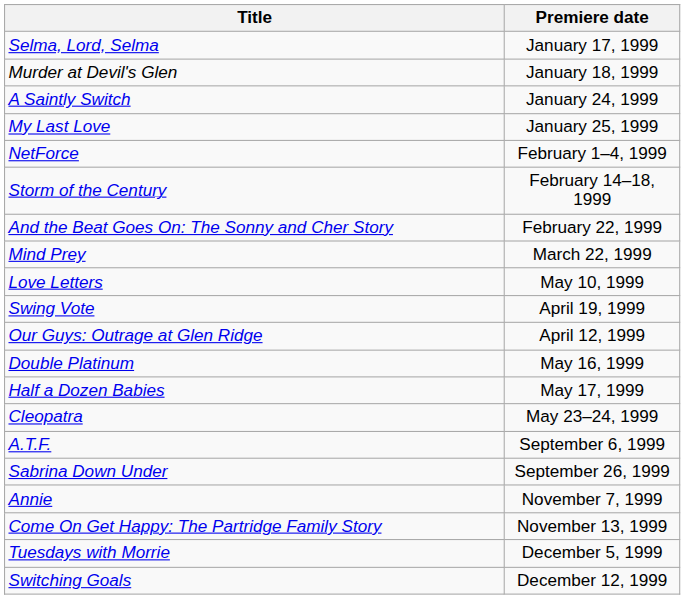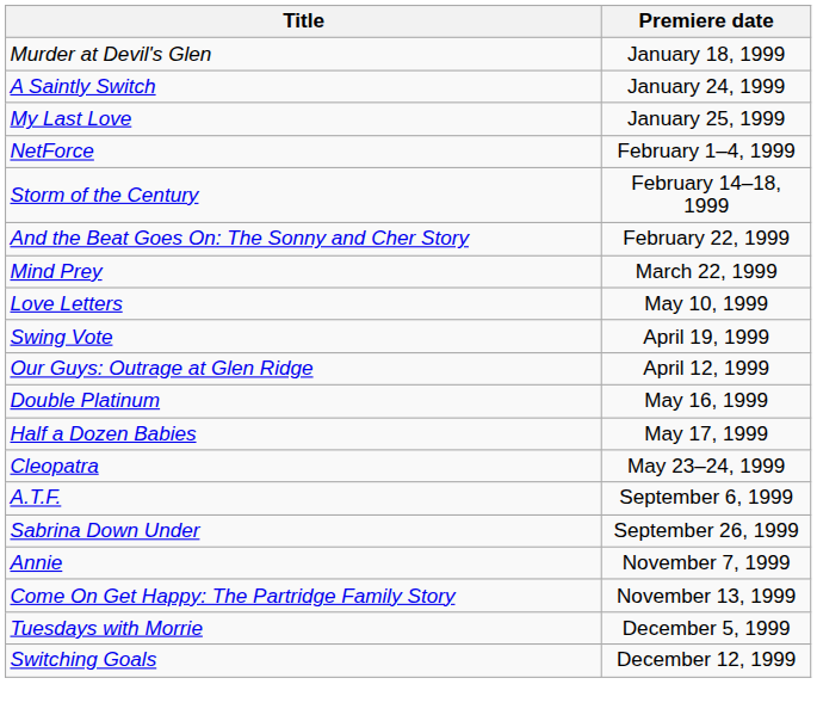- row: Selma, Lord, Selma | January 17, 1999
